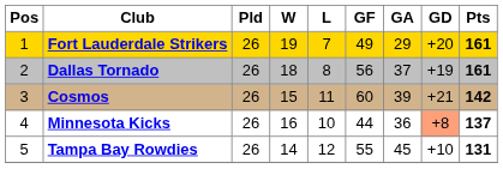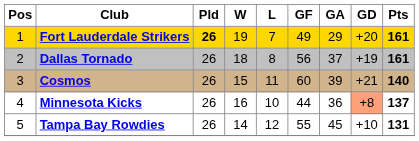Fort Lauderdale Strikers | Pld: normal -> bold
Cosmos | Pts: 142 -> 140
